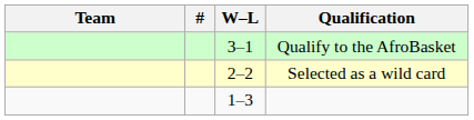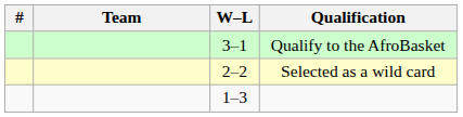columns swapped: # <-> Team
